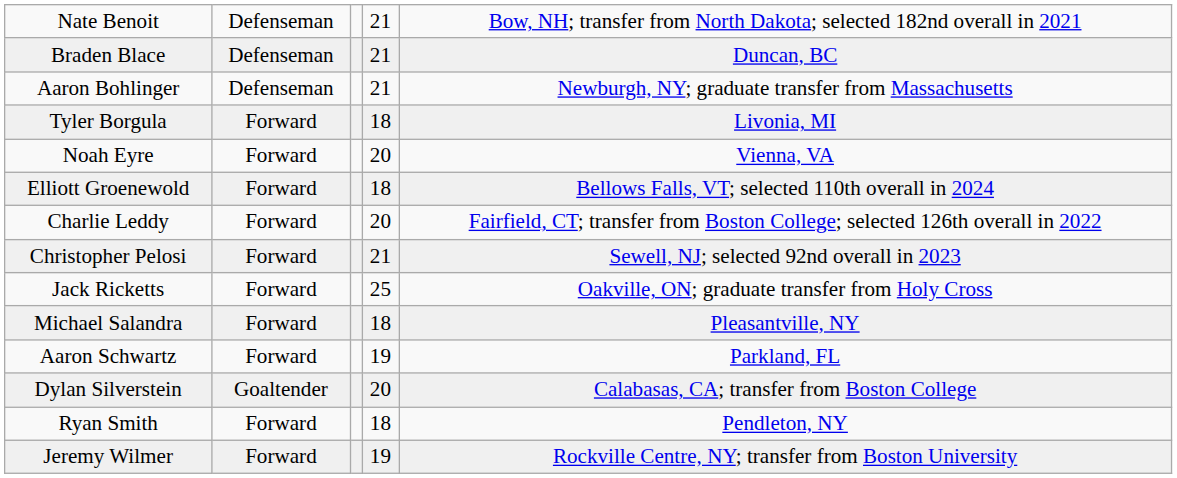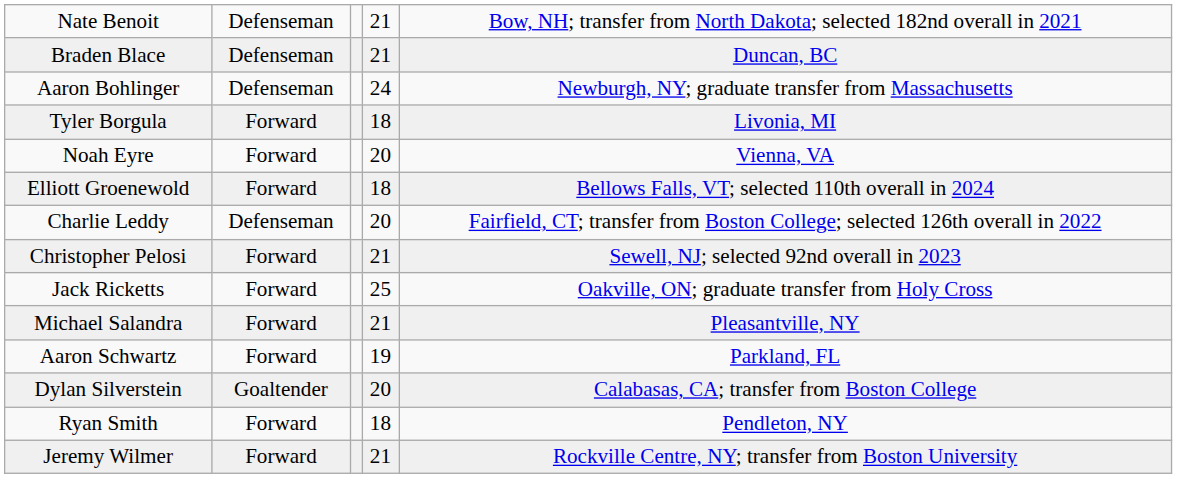Aaron Bohlinger | column 4: 21 -> 24
Charlie Leddy | column 2: Forward -> Defenseman
Michael Salandra | column 4: 18 -> 21
Jeremy Wilmer | column 4: 19 -> 21
